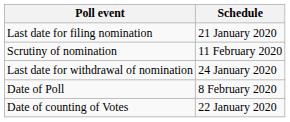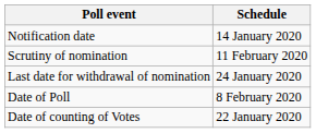+ row: Notification date | 14 January 2020
- row: Last date for filing nomination | 21 January 2020
